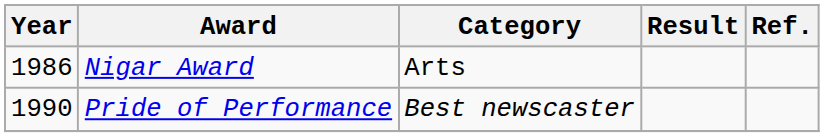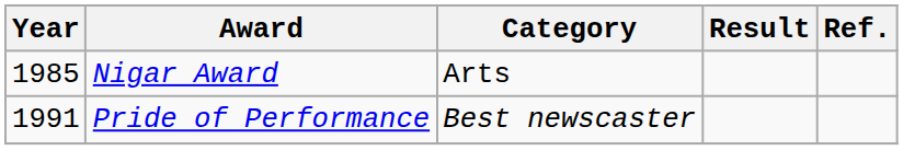Nigar Award | Year: 1986 -> 1985
Pride of Performance | Year: 1990 -> 1991
